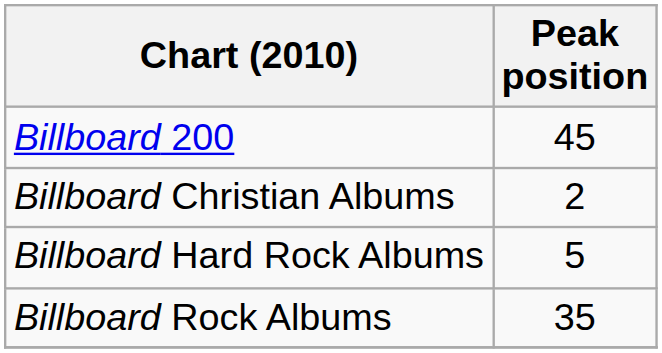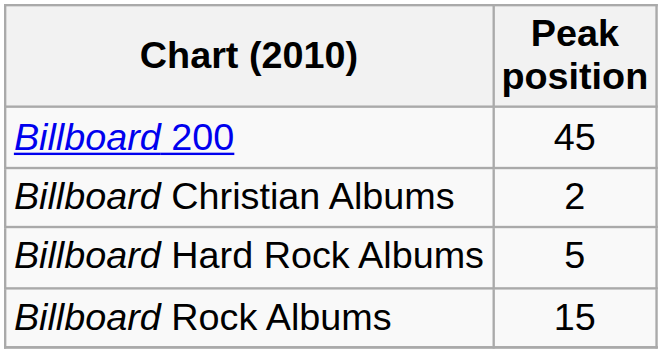Billboard Rock Albums | Peak position: 35 -> 15
